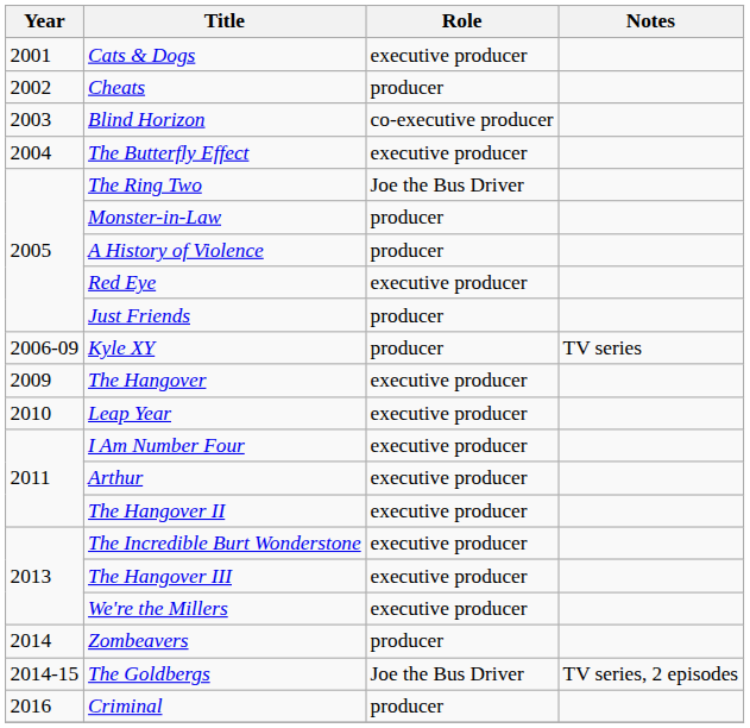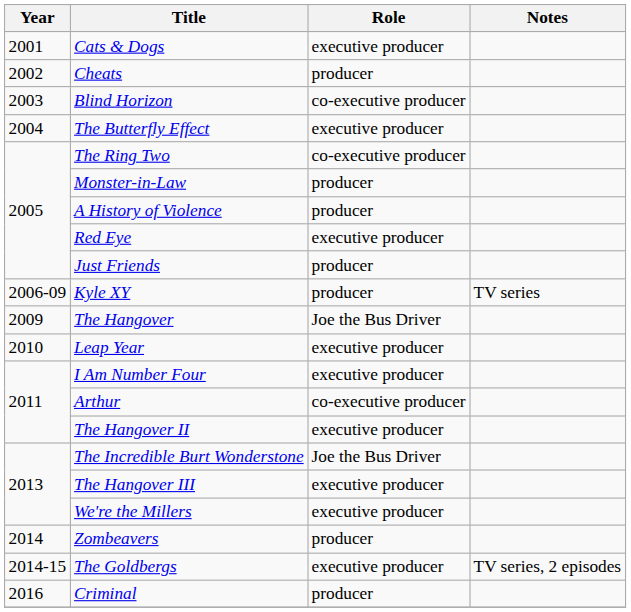The Ring Two | Role: Joe the Bus Driver -> co-executive producer
The Hangover | Role: executive producer -> Joe the Bus Driver
Arthur | Role: executive producer -> co-executive producer
The Incredible Burt Wonderstone | Role: executive producer -> Joe the Bus Driver
The Goldbergs | Role: Joe the Bus Driver -> executive producer
